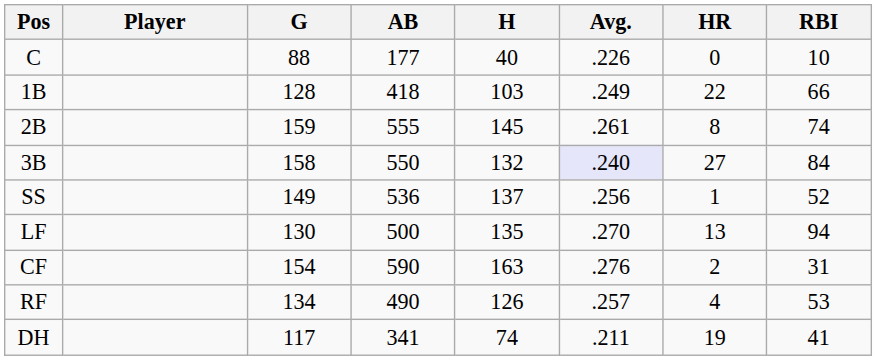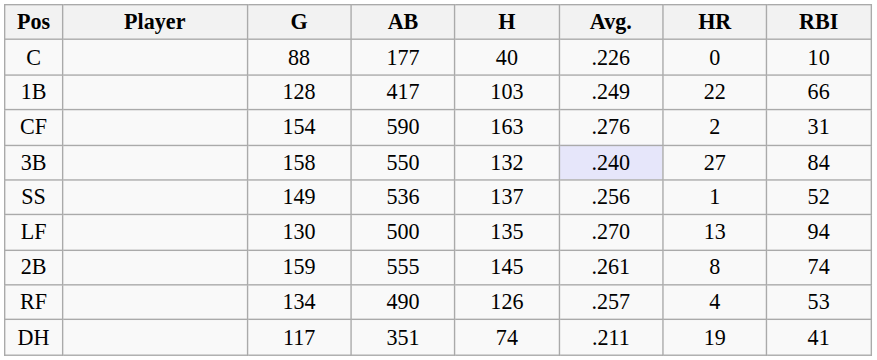1B | AB: 418 -> 417
rows swapped: 2B <-> CF
DH | AB: 341 -> 351
